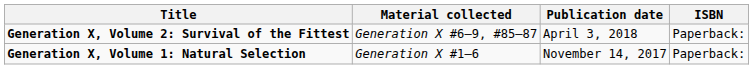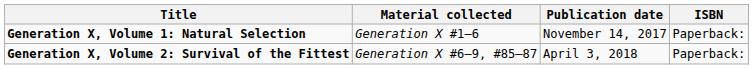rows swapped: Generation X, Volume 1: Natural Selection <-> Generation X, Volume 2: Survival of the Fittest
